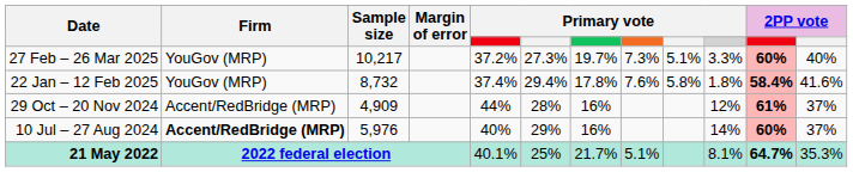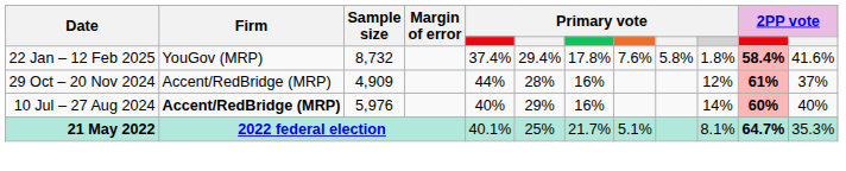- row: 27 Feb – 26 Mar 2025 | YouGov (MRP) | 10,217 | 37.2% | 27.3% | 19.7% | 7.3% | 5.1% | 3.3% | 60% | 40%
10 Jul – 27 Aug 2024 | column 12: 37% -> 40%
